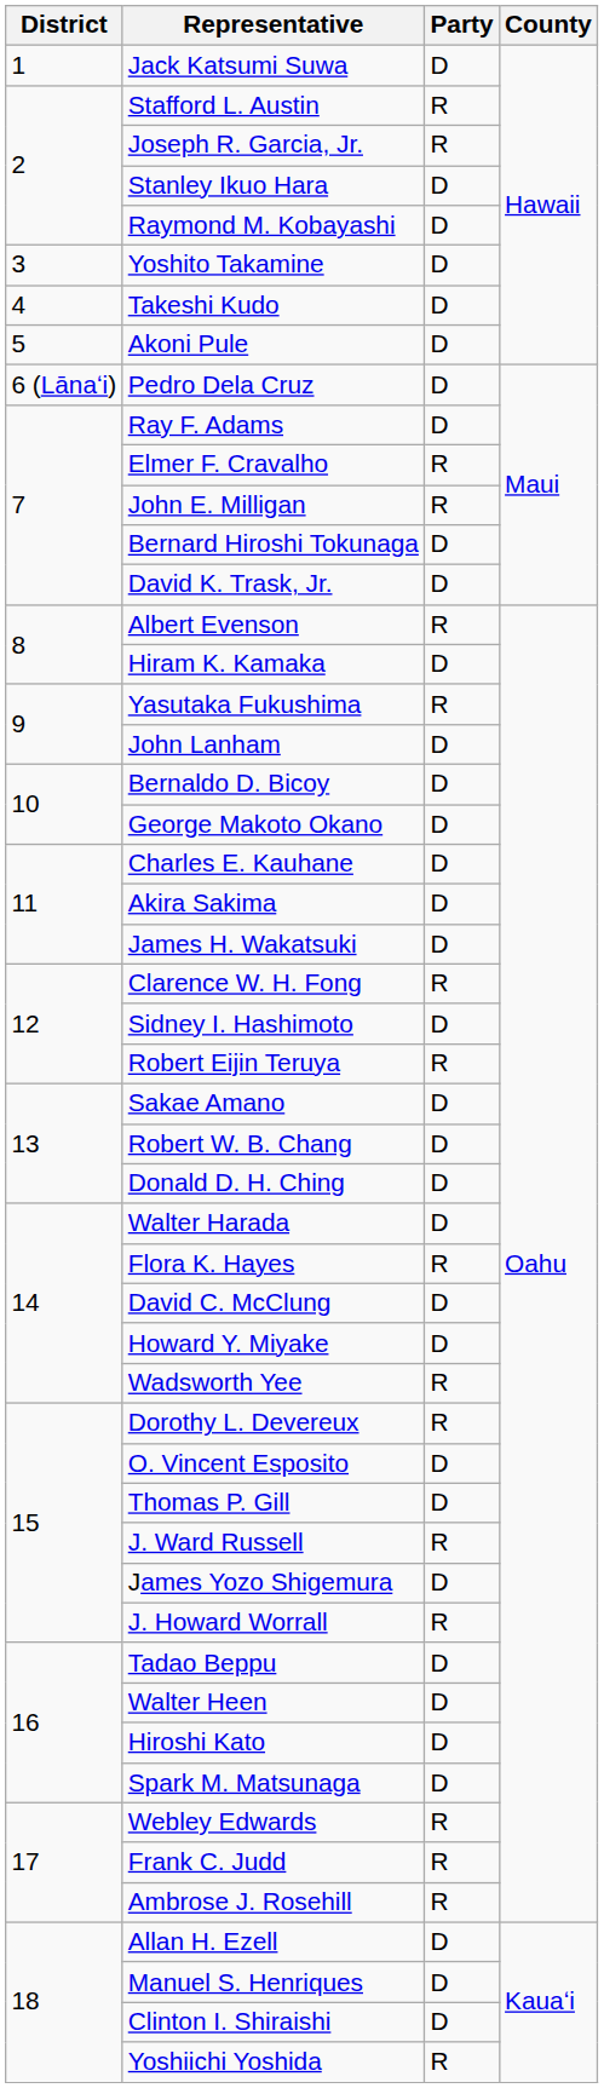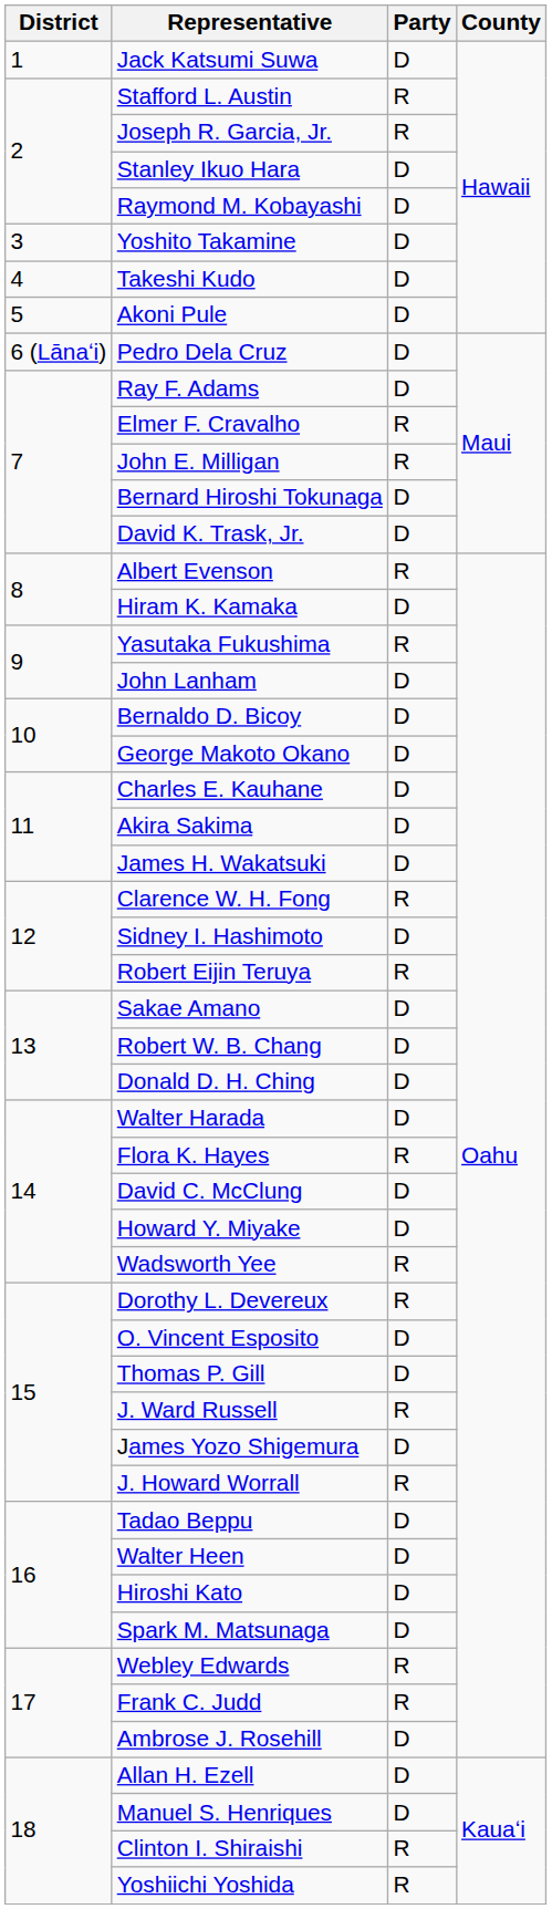Ambrose J. Rosehill | Party: R -> D
Clinton I. Shiraishi | Party: D -> R
